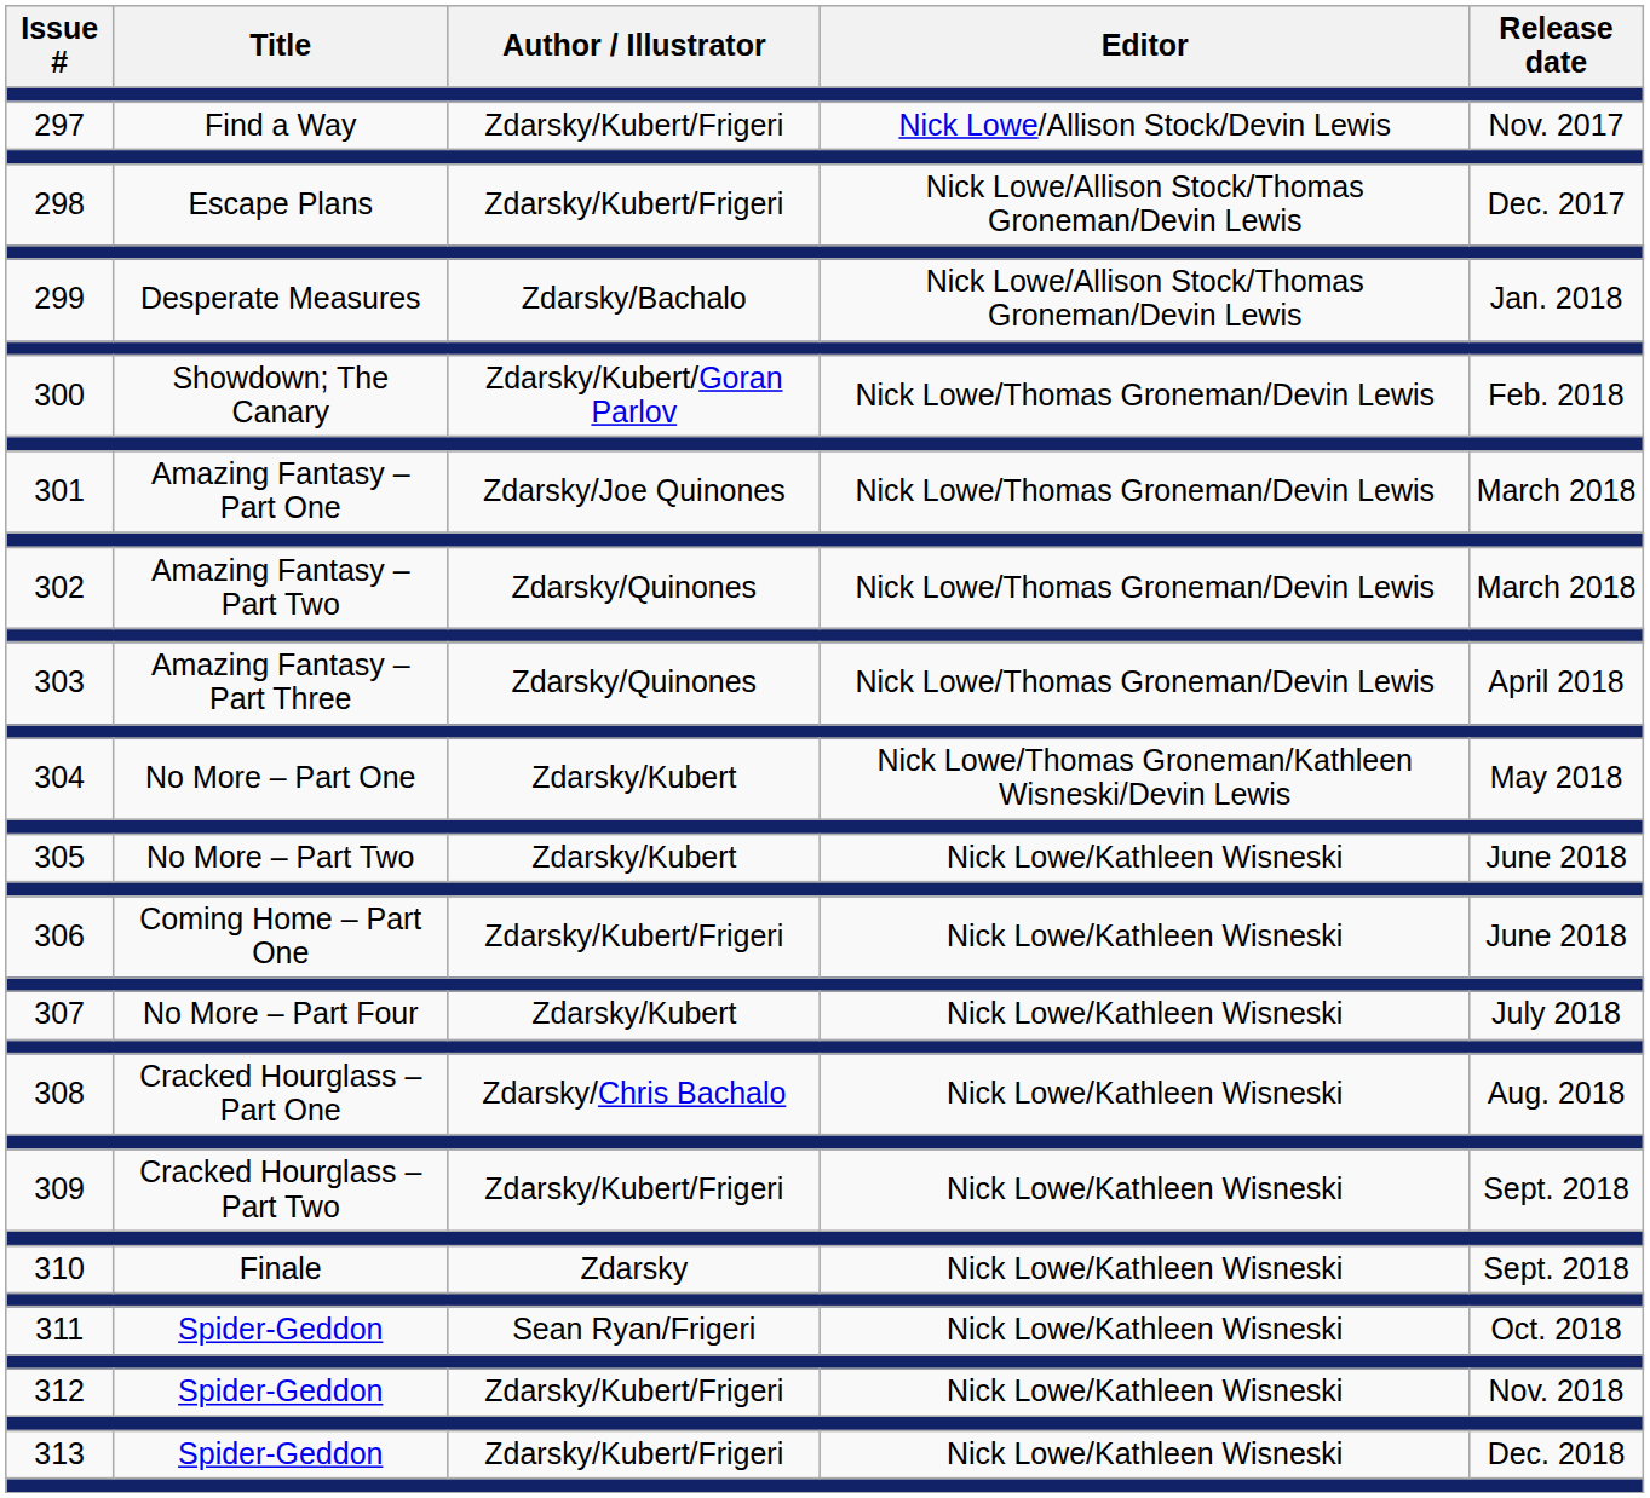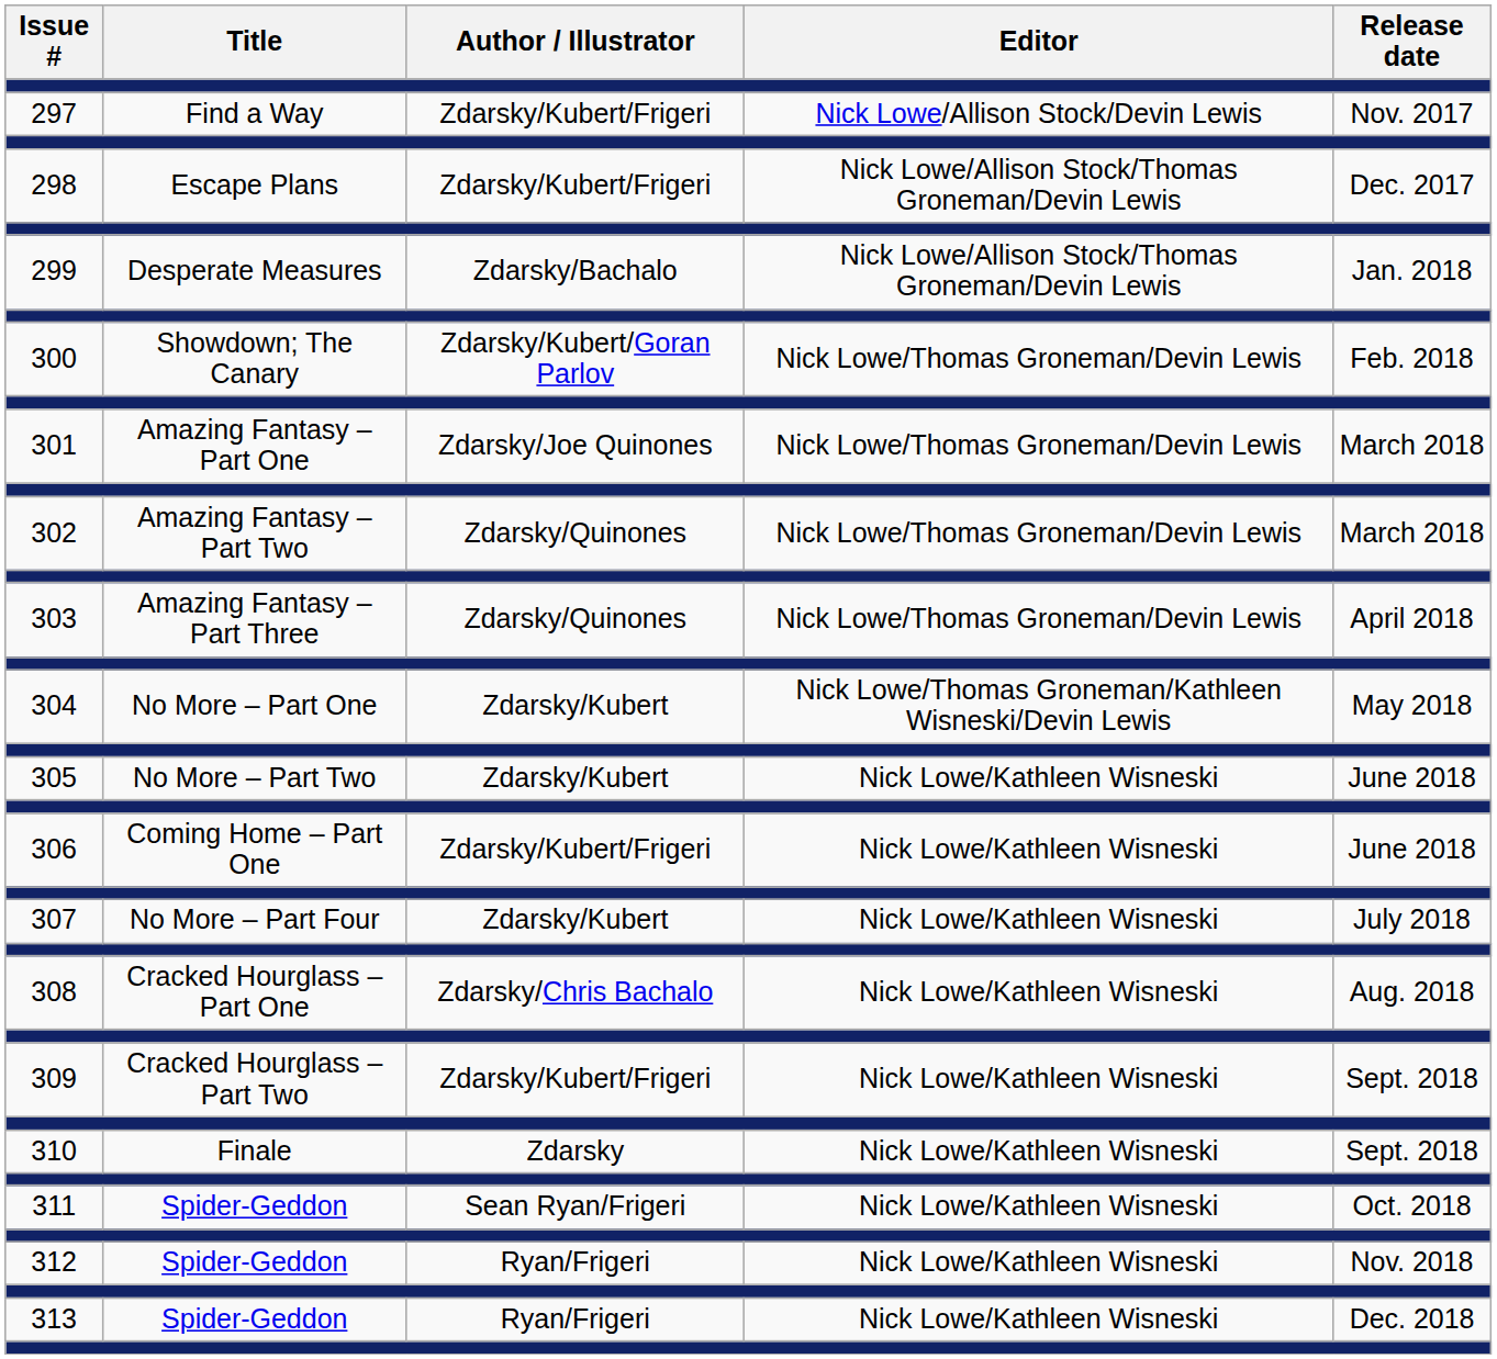312 | Author / Illustrator: Zdarsky/Kubert/Frigeri -> Ryan/Frigeri
313 | Author / Illustrator: Zdarsky/Kubert/Frigeri -> Ryan/Frigeri
